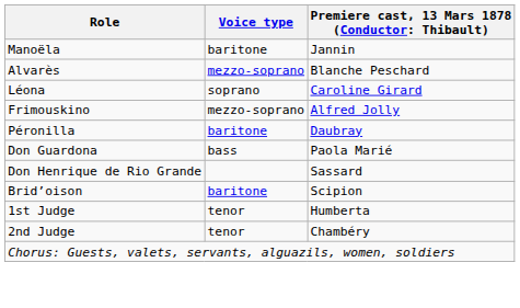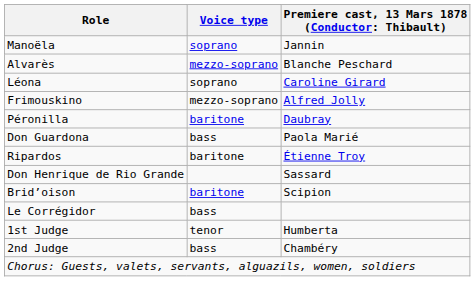Manoëla | Voice type: baritone -> soprano
+ row: Ripardos | baritone | Étienne Troy
+ row: Le Corrégidor | bass
2nd Judge | Voice type: tenor -> bass
